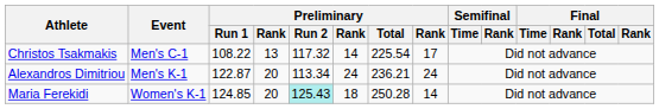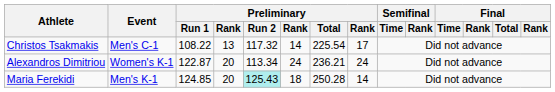Alexandros Dimitriou | Event: Men's K-1 -> Women's K-1
Maria Ferekidi | Event: Women's K-1 -> Men's K-1
